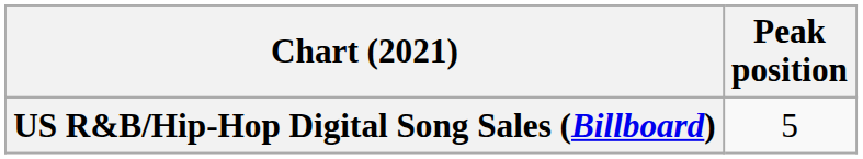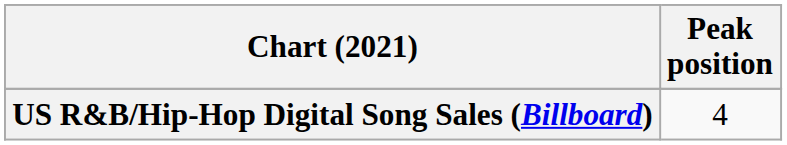US R&B/Hip-Hop Digital Song Sales (Billboard) | Peak position: 5 -> 4
